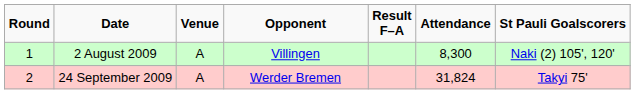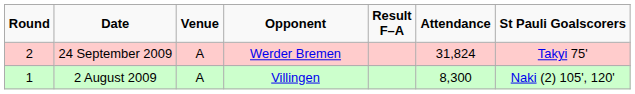rows swapped: 2 August 2009 <-> 24 September 2009
